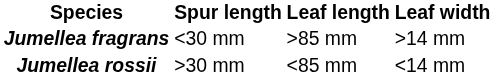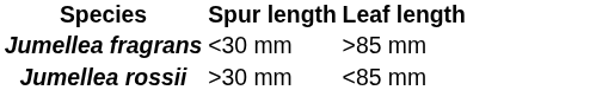- column: Leaf width | >14 mm | <14 mm
